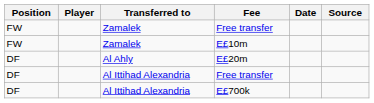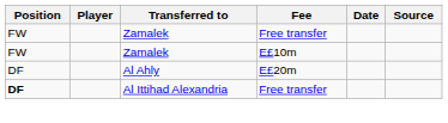Al Ittihad Alexandria / Free transfer | Position: normal -> bold
- row: DF | Al Ittihad Alexandria | E£700k
